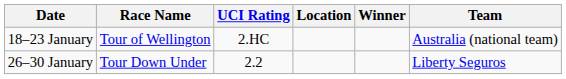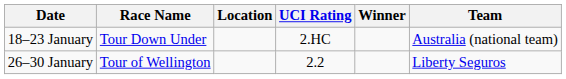columns swapped: Location <-> UCI Rating
18–23 January | Race Name: Tour of Wellington -> Tour Down Under
26–30 January | Race Name: Tour Down Under -> Tour of Wellington
